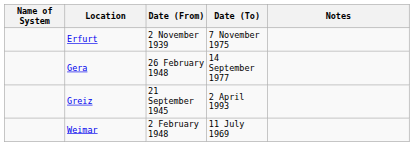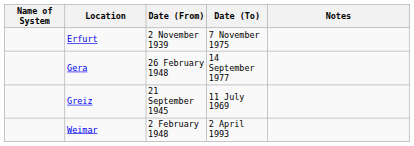Greiz | Date (To): 2 April 1993 -> 11 July 1969
Weimar | Date (To): 11 July 1969 -> 2 April 1993
